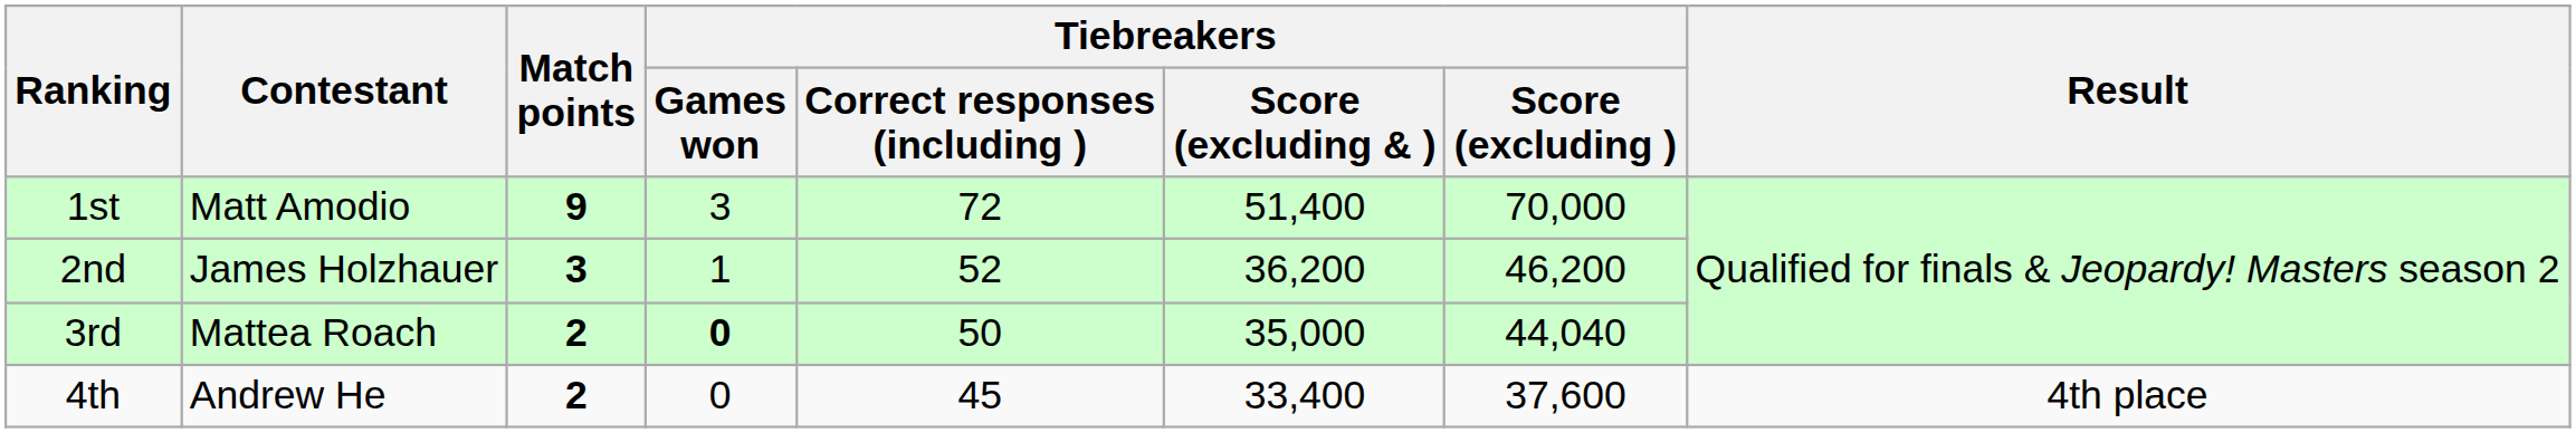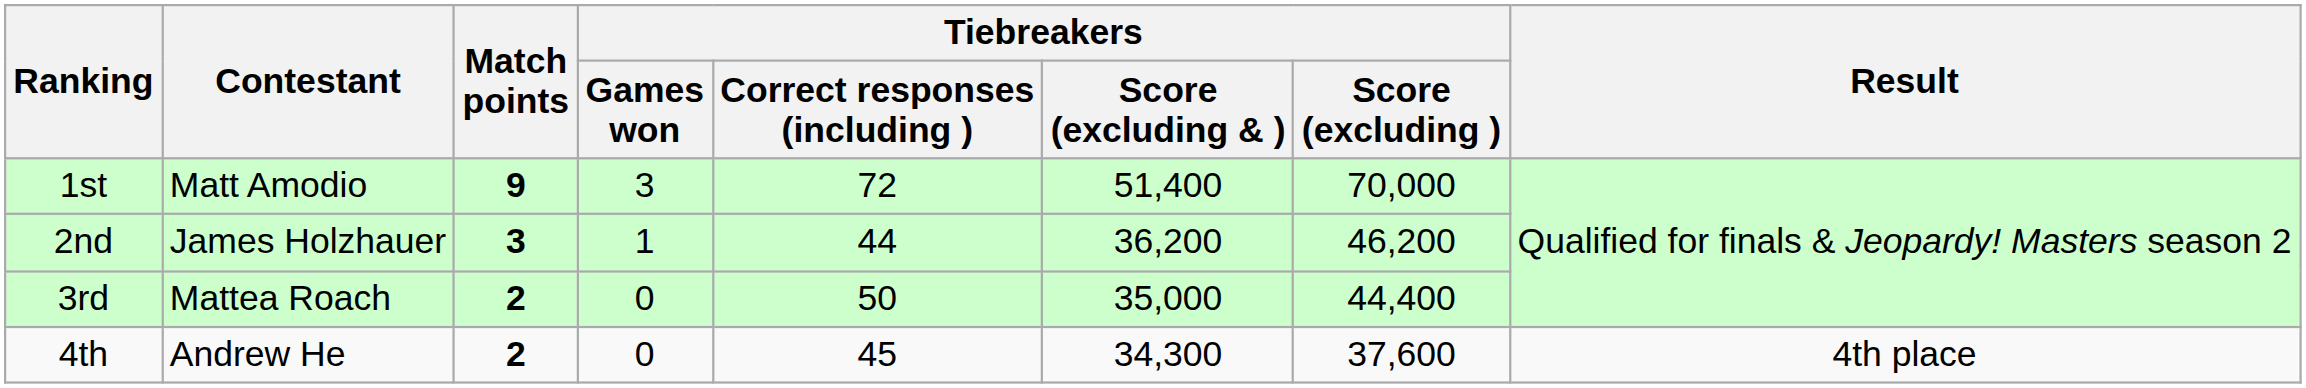2nd | Tiebreakers / Correct responses (including ): 52 -> 44
3rd | Tiebreakers / Games won: bold -> normal
3rd | Tiebreakers / Score (excluding ): 44,040 -> 44,400
4th | Tiebreakers / Score (excluding & ): 33,400 -> 34,300
